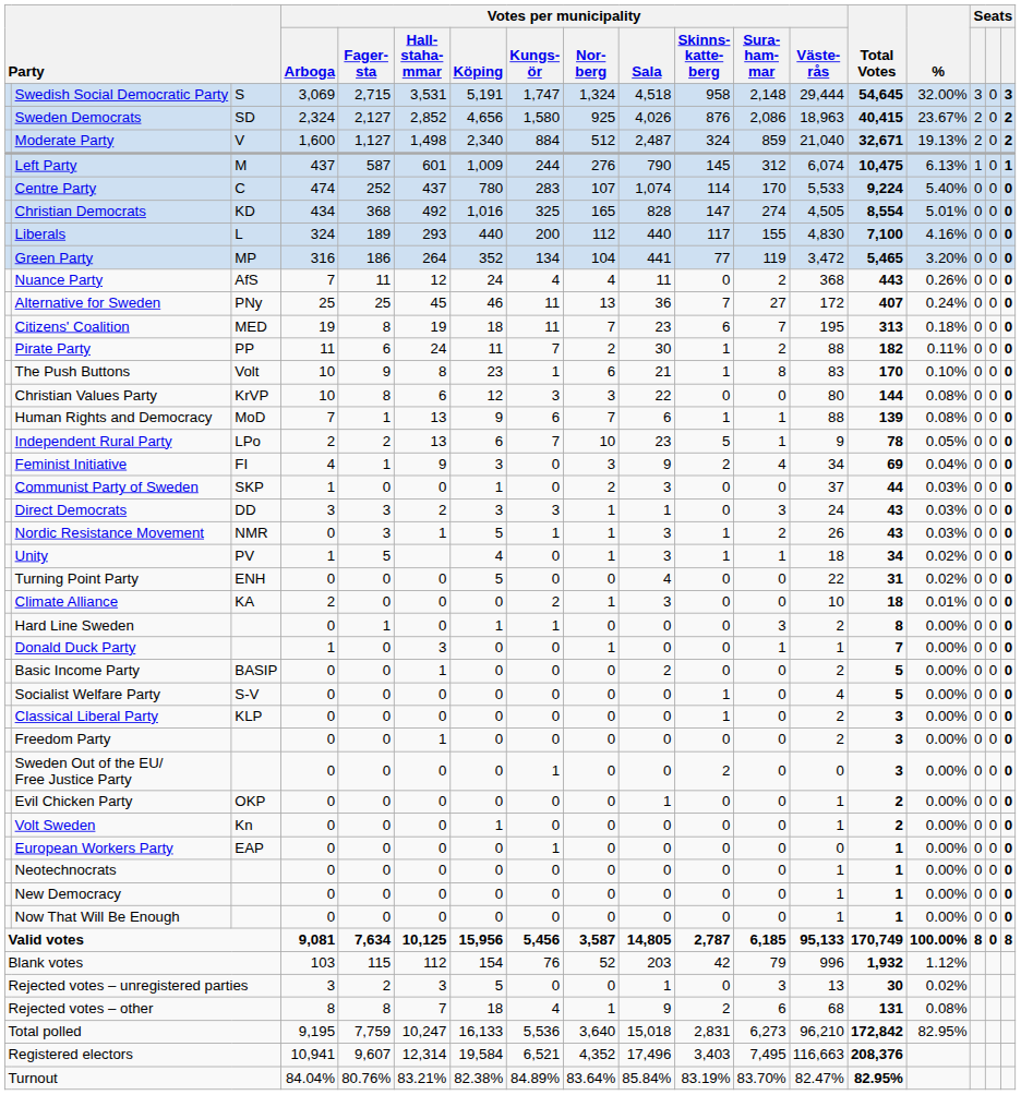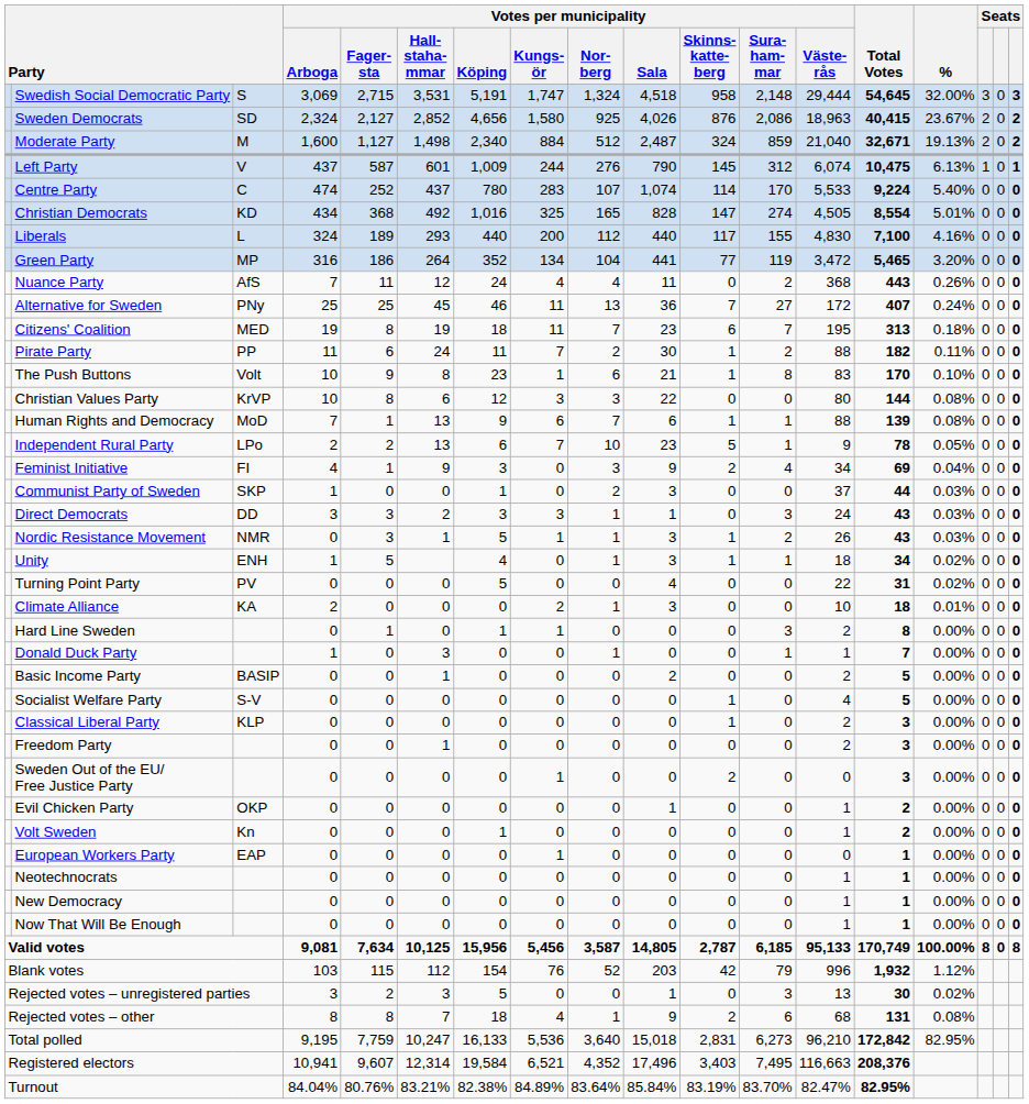Moderate Party | column 3: V -> M
Left Party | column 3: M -> V
Unity | column 3: PV -> ENH
Turning Point Party | column 3: ENH -> PV
